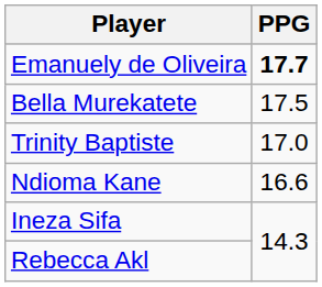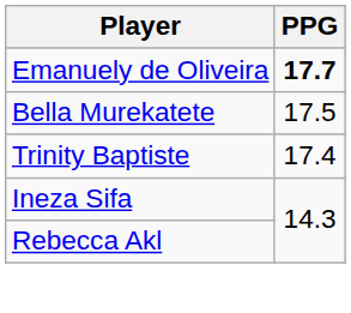Trinity Baptiste | PPG: 17.0 -> 17.4
- row: Ndioma Kane | 16.6
